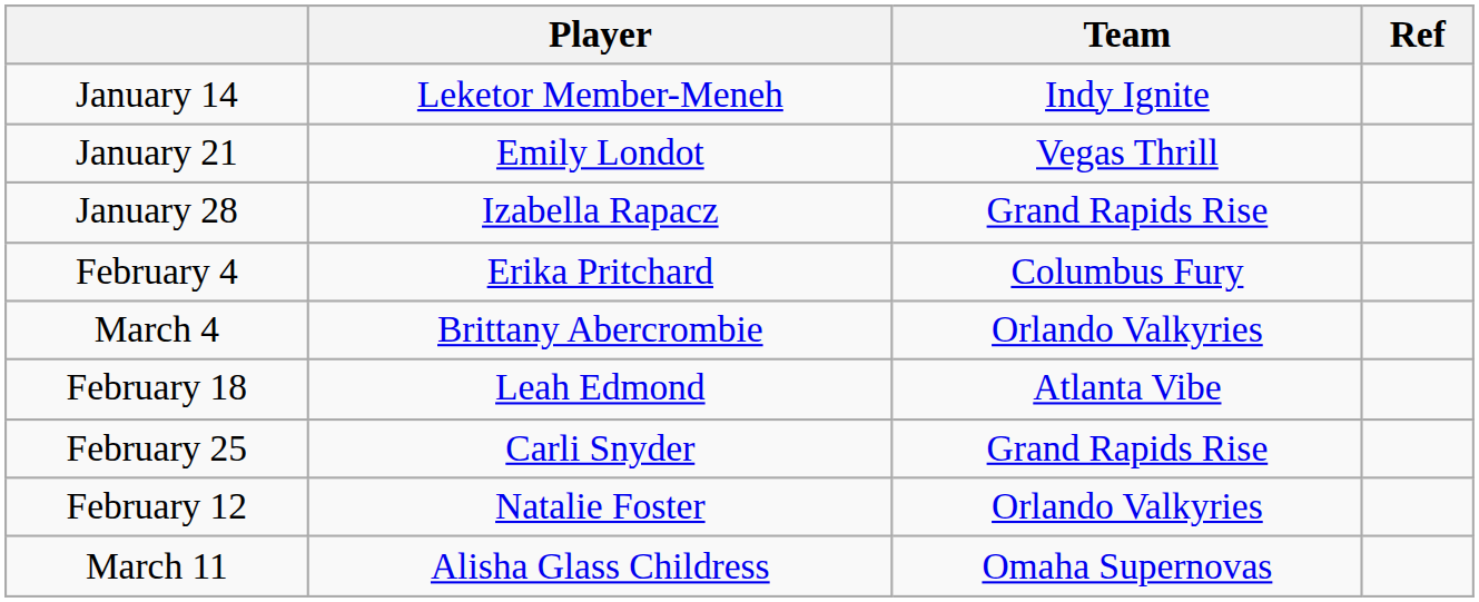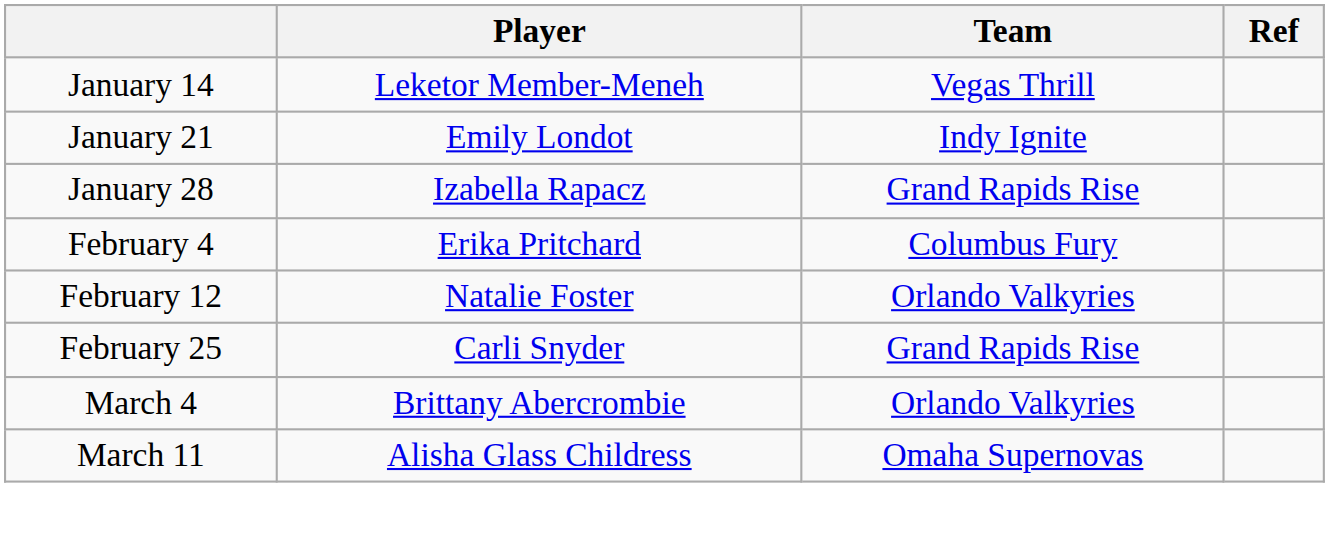January 14 | Team: Indy Ignite -> Vegas Thrill
January 21 | Team: Vegas Thrill -> Indy Ignite
rows swapped: February 12 <-> March 4
- row: February 18 | Leah Edmond | Atlanta Vibe
